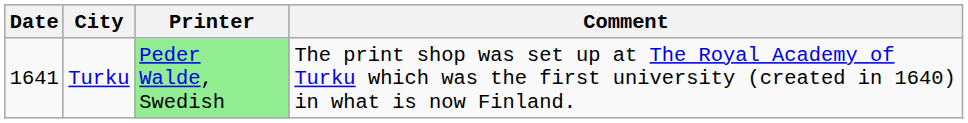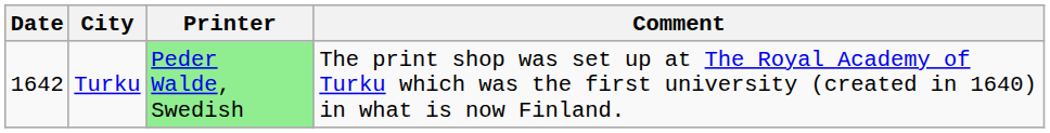Turku | Date: 1641 -> 1642
